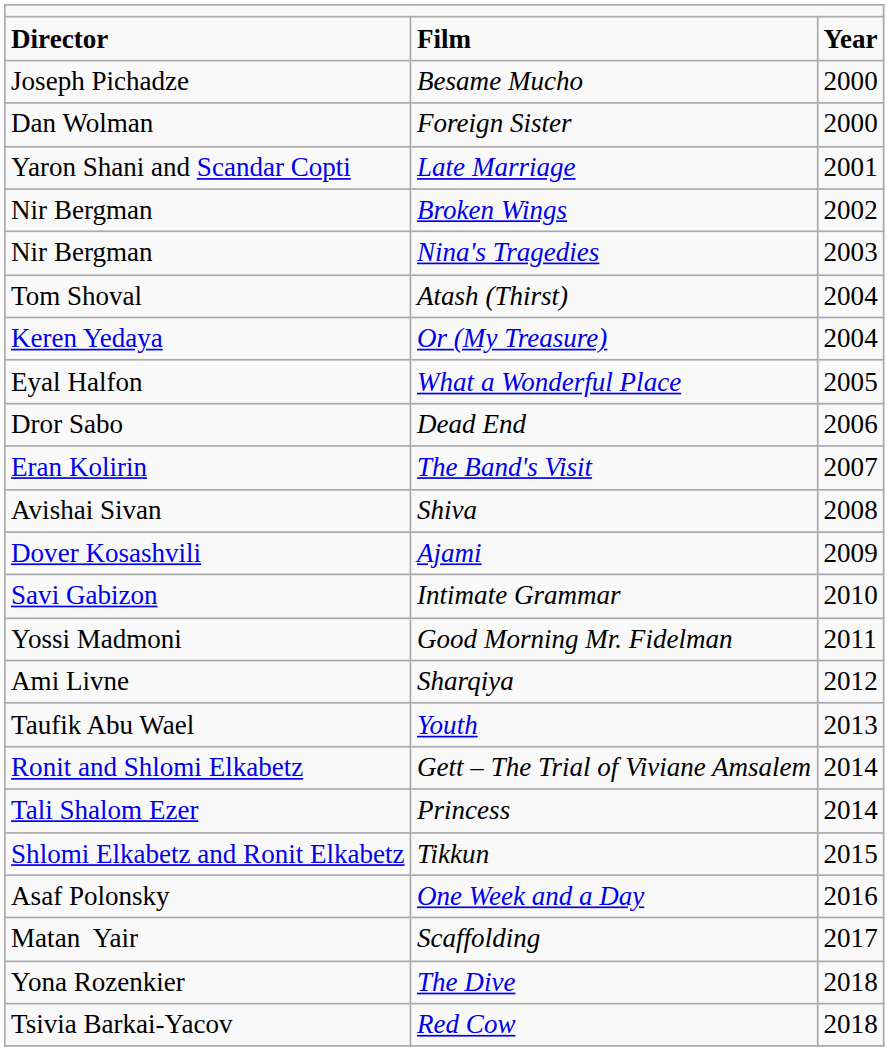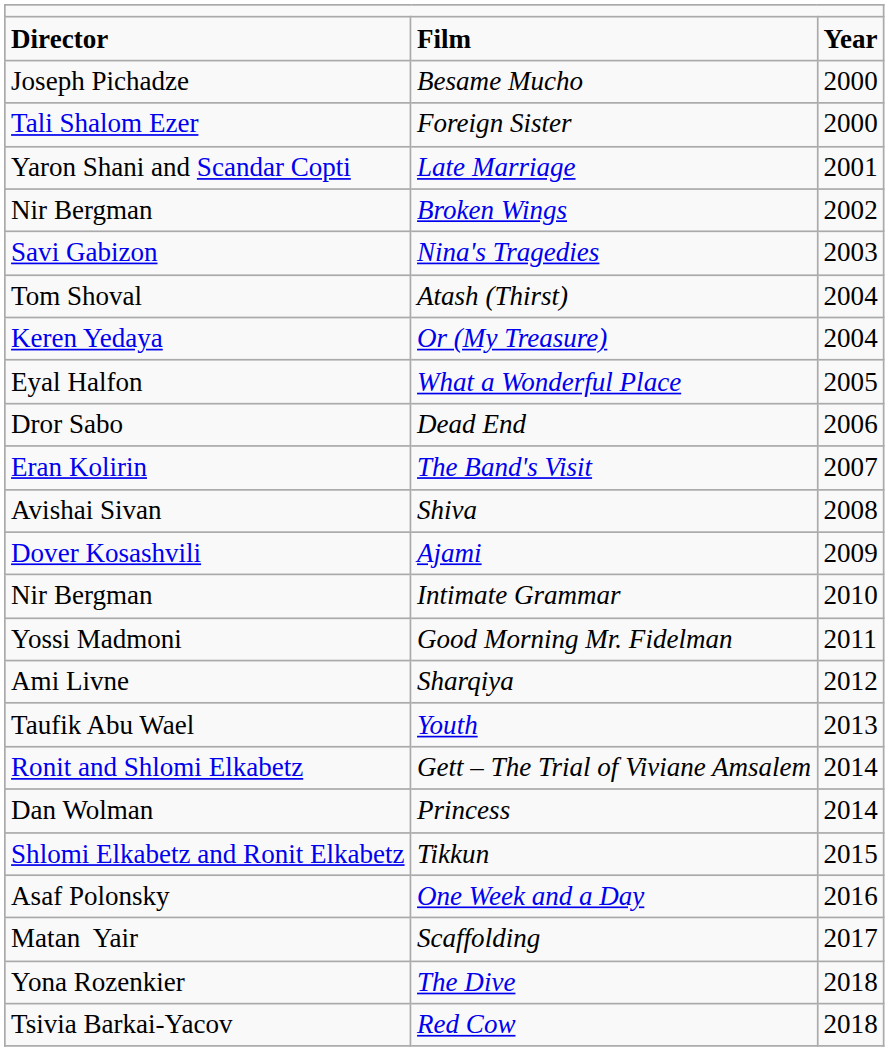Foreign Sister | column 1: Dan Wolman -> Tali Shalom Ezer
Nina's Tragedies | column 1: Nir Bergman -> Savi Gabizon
Intimate Grammar | column 1: Savi Gabizon -> Nir Bergman
Princess | column 1: Tali Shalom Ezer -> Dan Wolman
